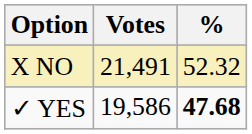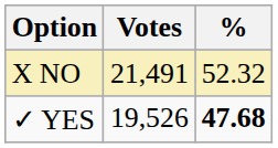✓ YES | Votes: 19,586 -> 19,526
